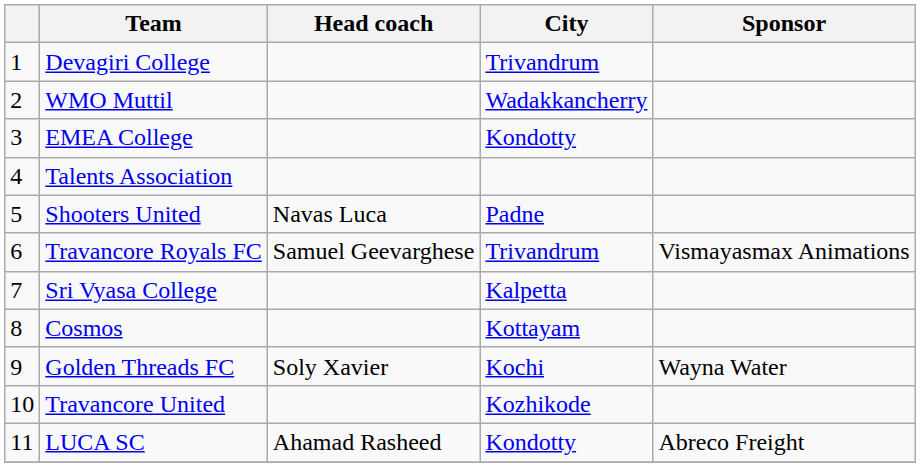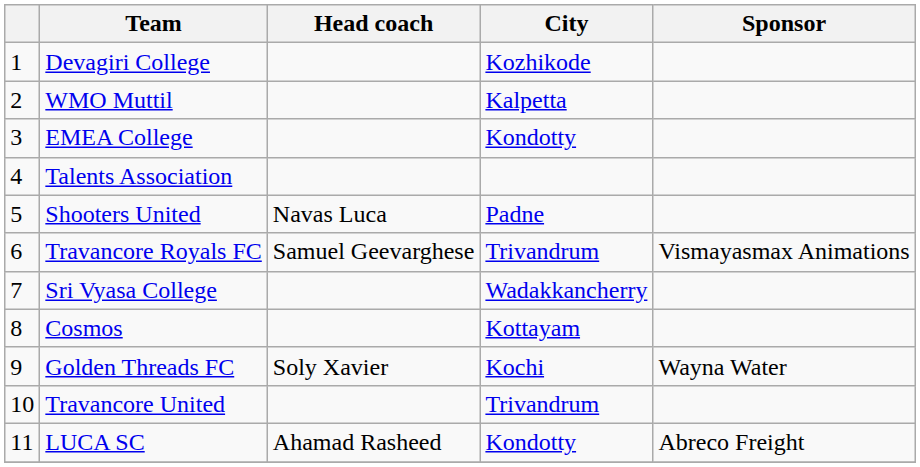Devagiri College | City: Trivandrum -> Kozhikode
WMO Muttil | City: Wadakkancherry -> Kalpetta
Sri Vyasa College | City: Kalpetta -> Wadakkancherry
Travancore United | City: Kozhikode -> Trivandrum
